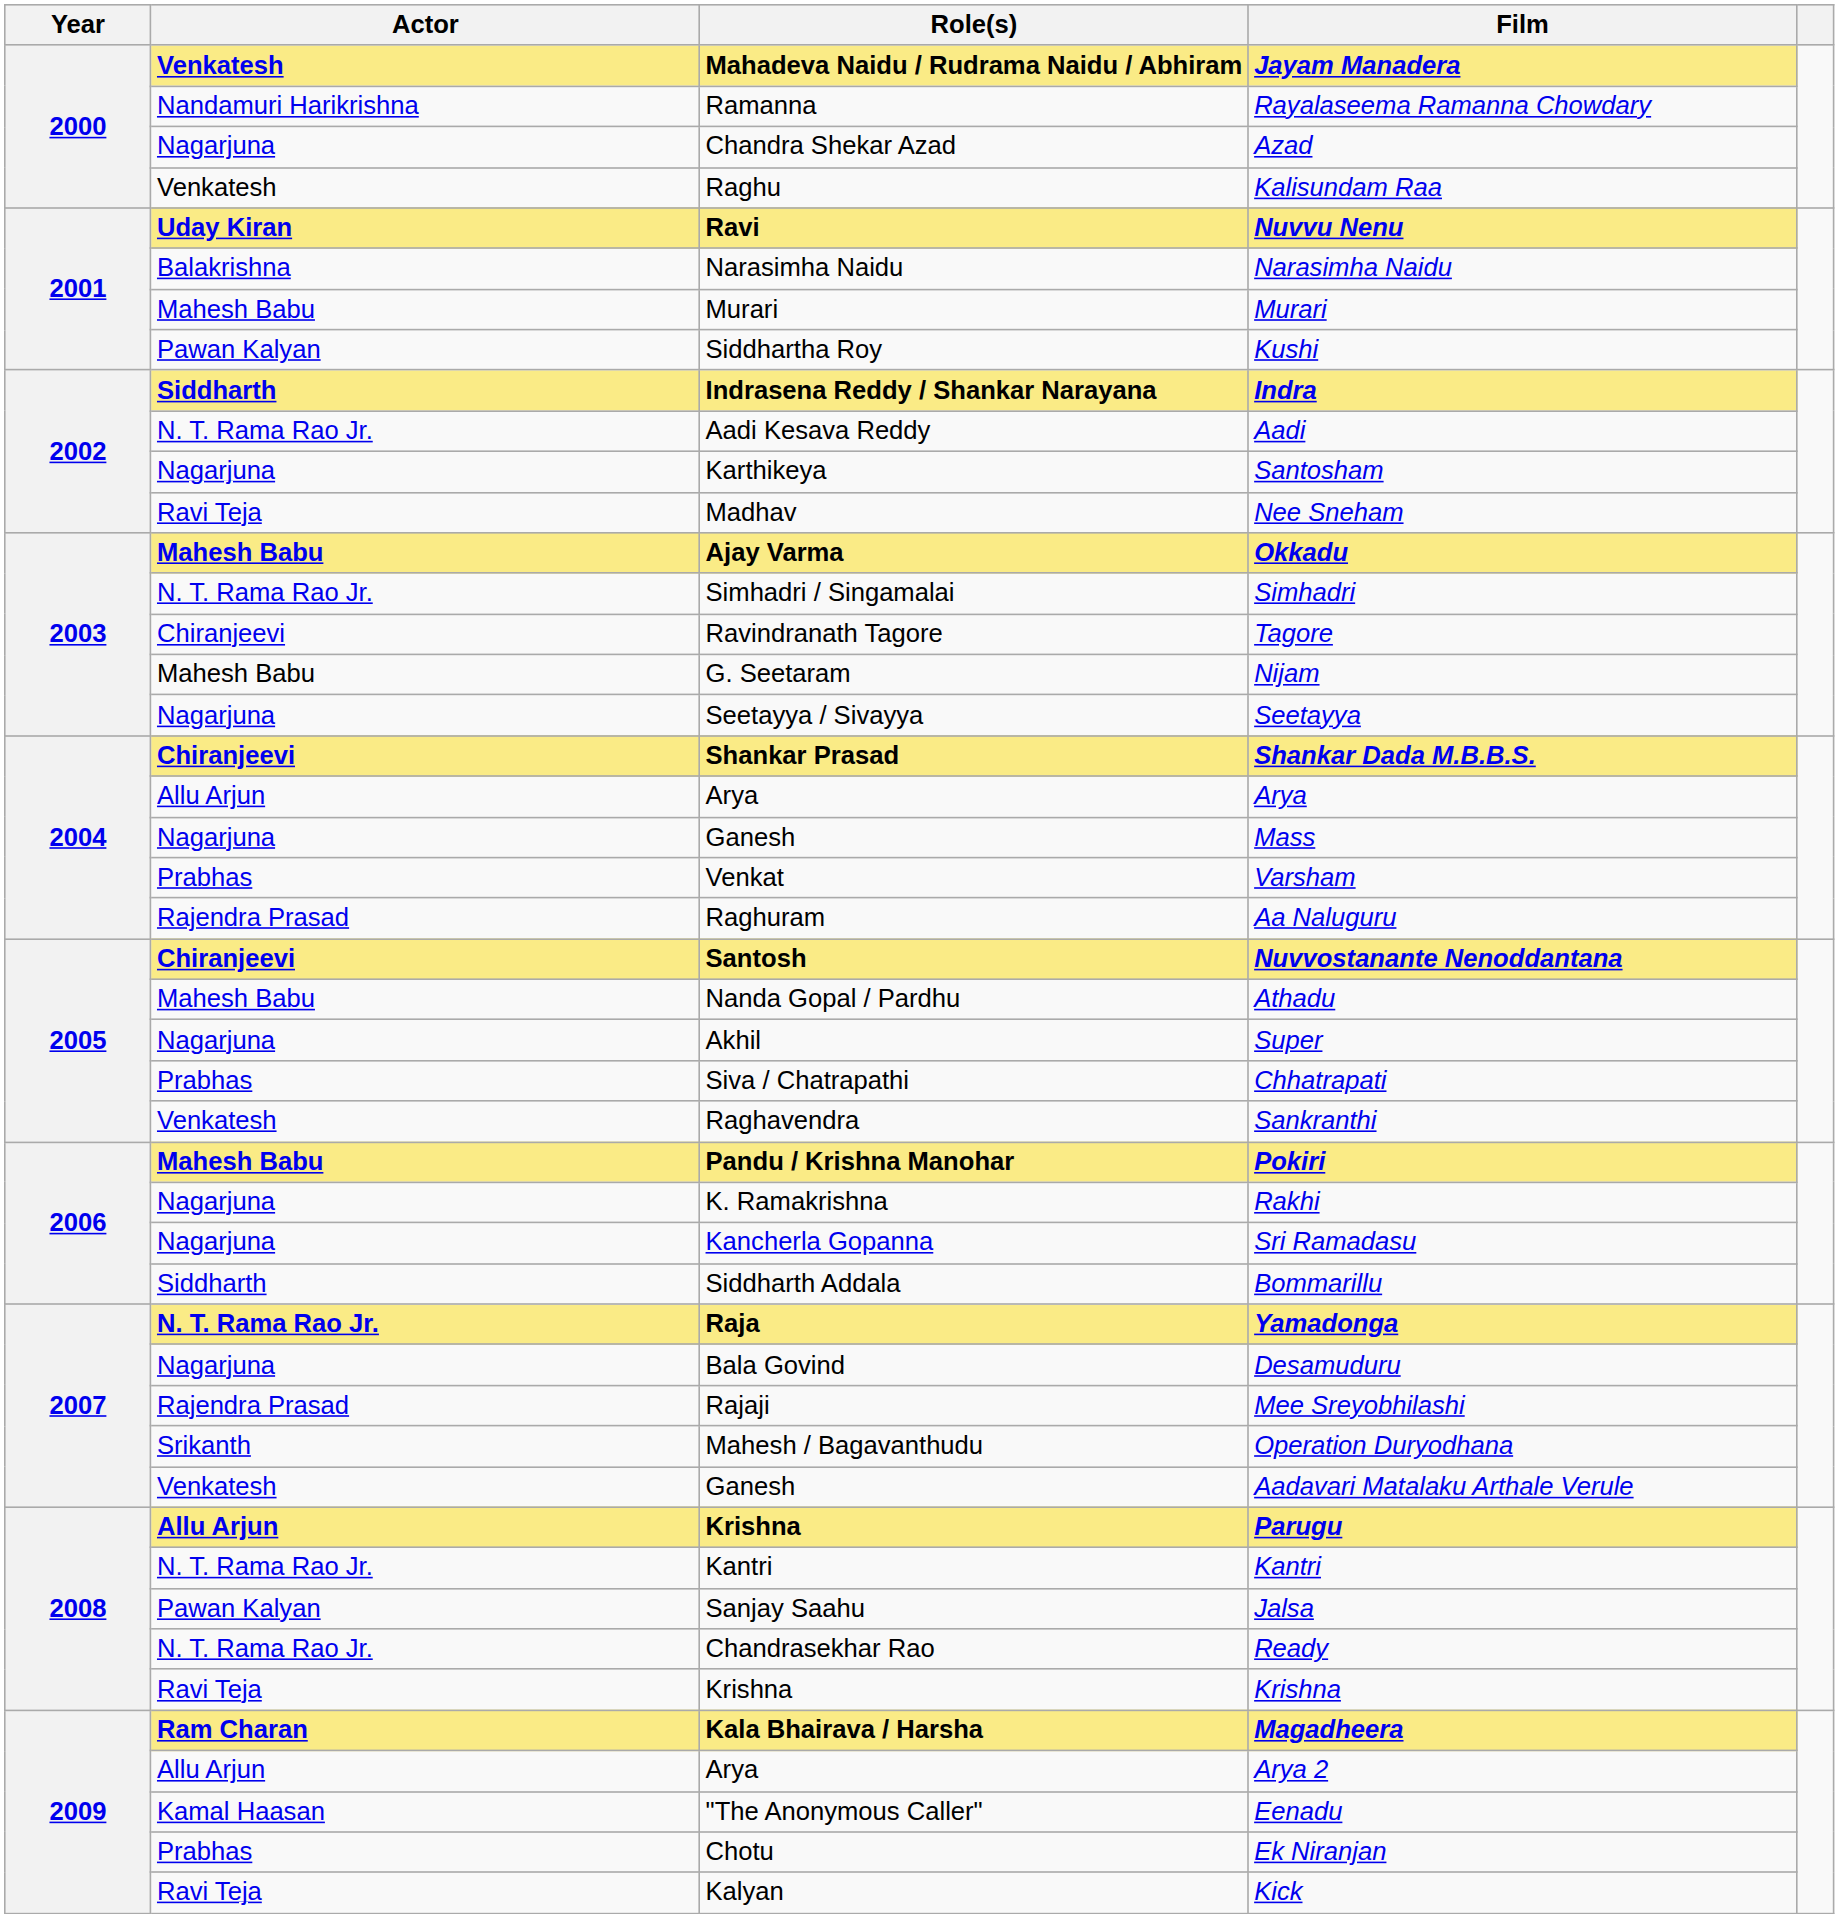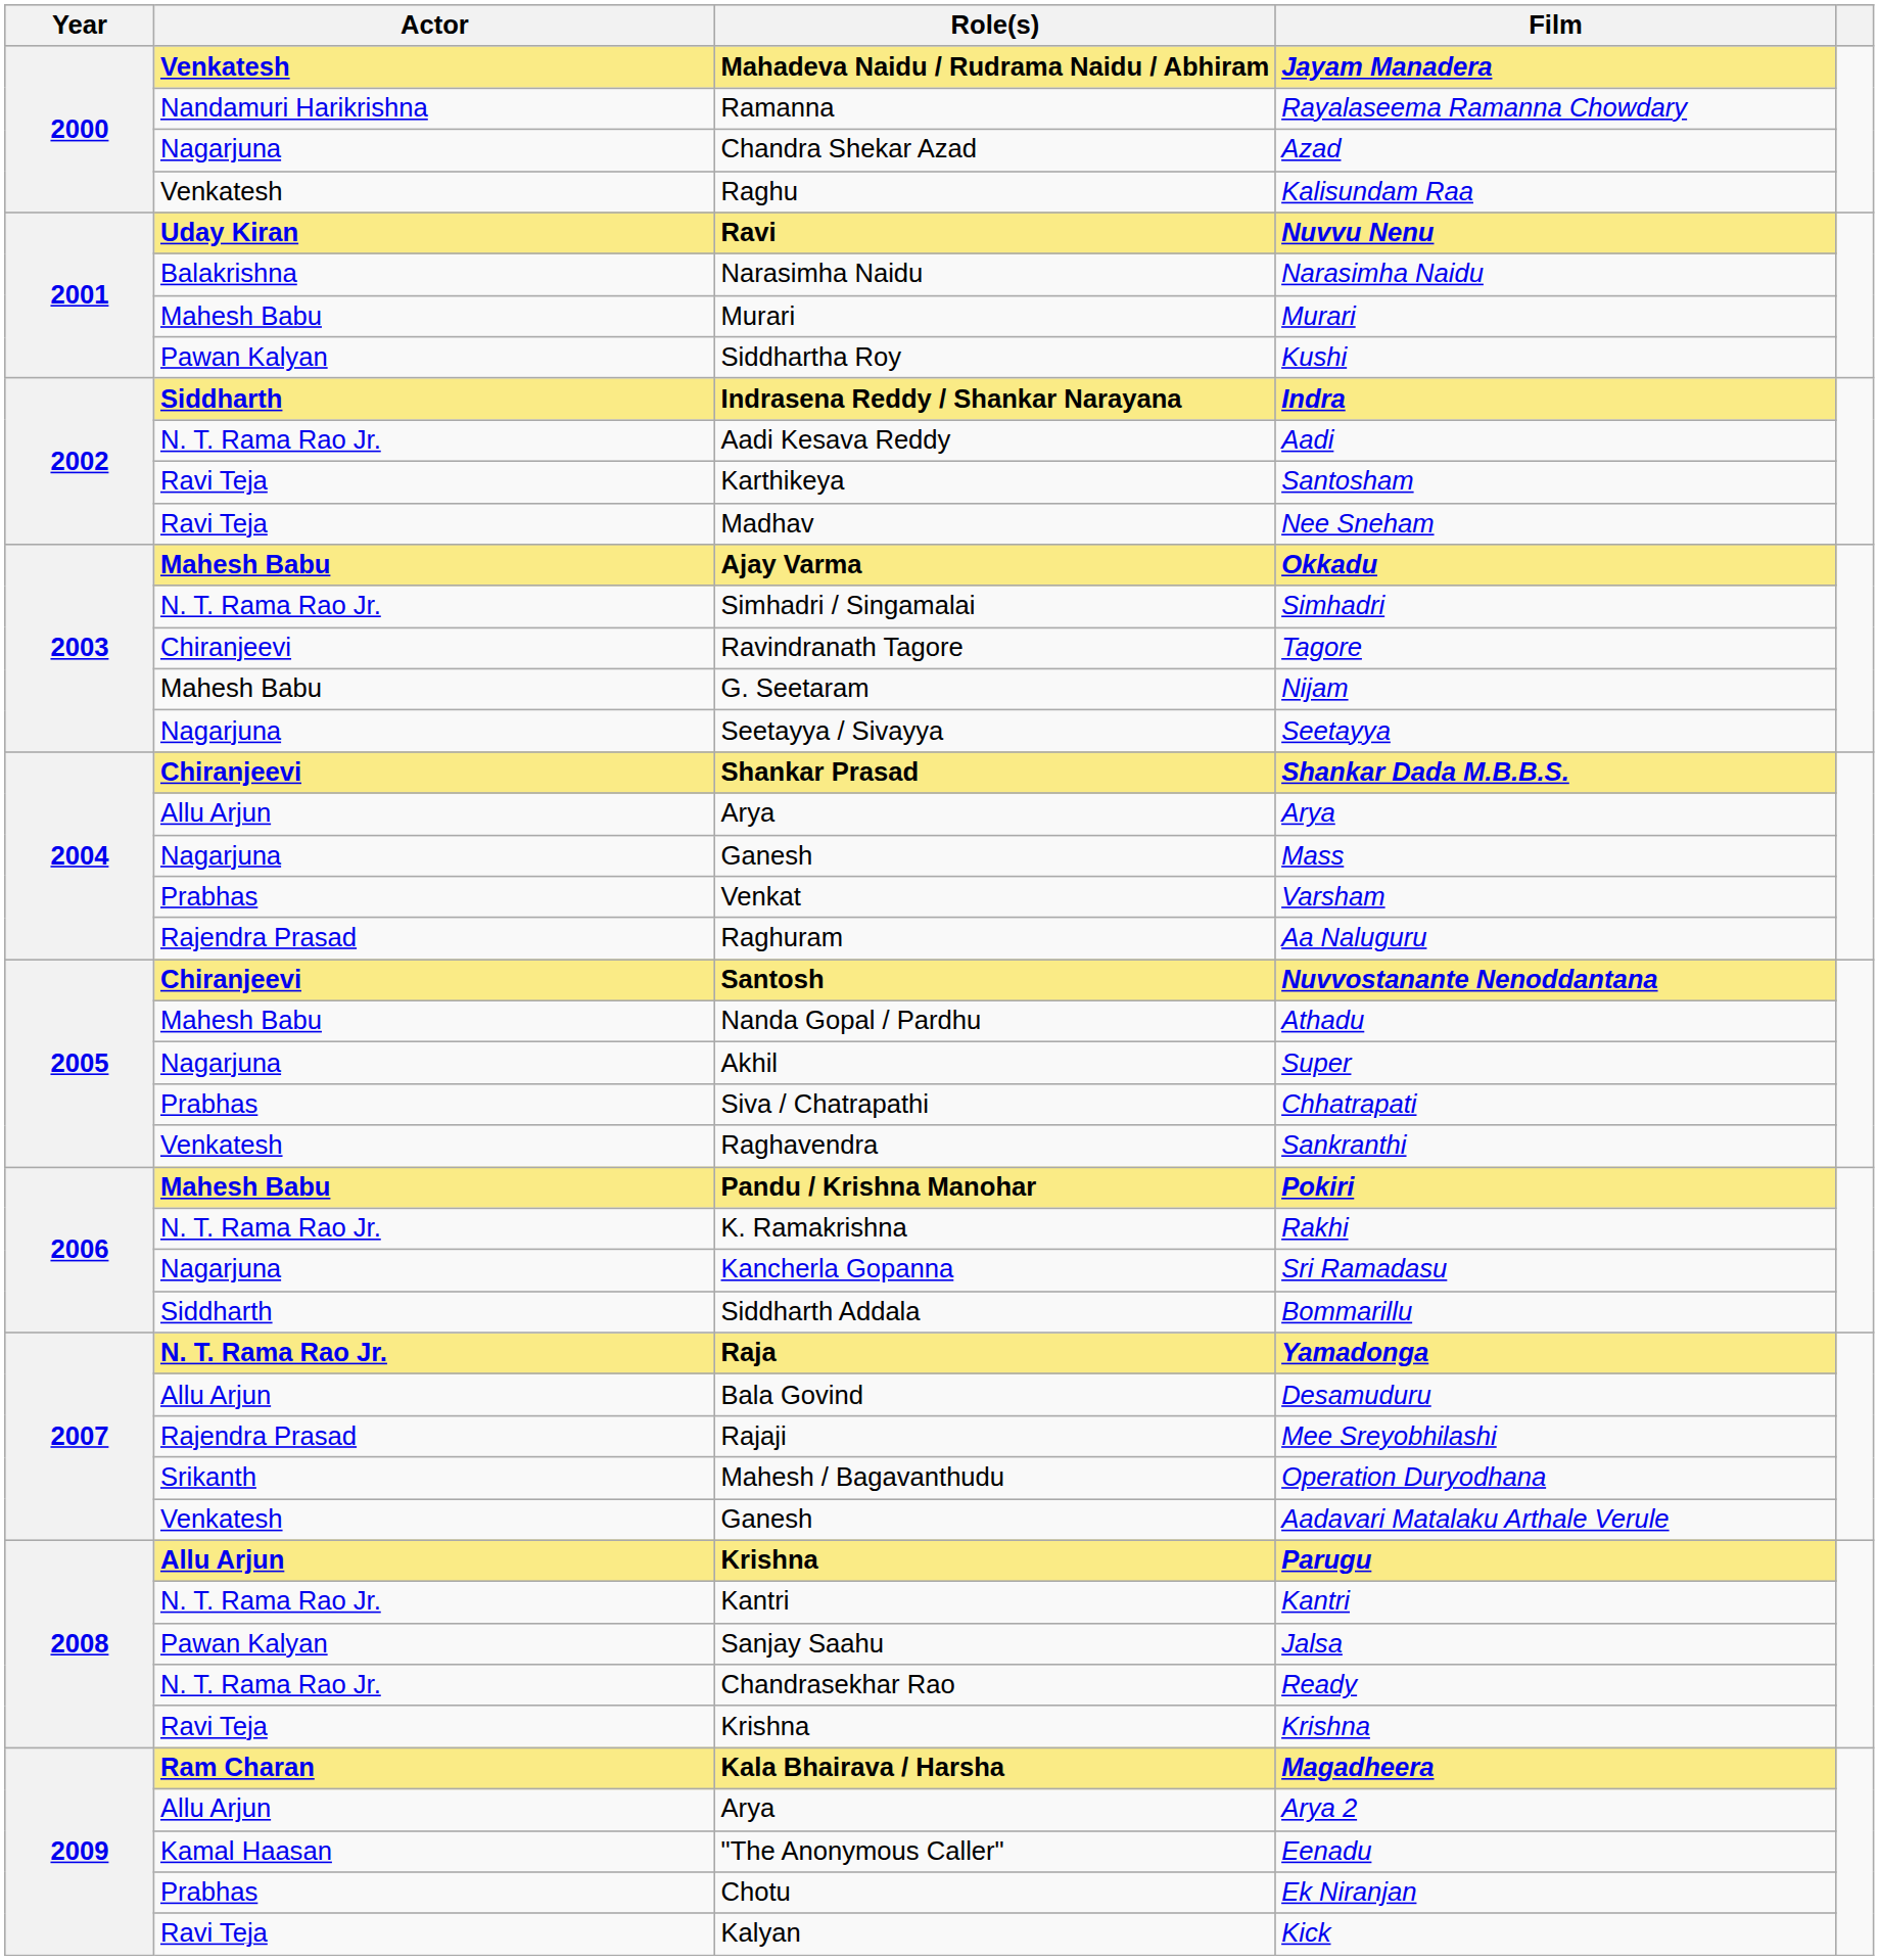Santosham | Actor: Nagarjuna -> Ravi Teja
Rakhi | Actor: Nagarjuna -> N. T. Rama Rao Jr.
Desamuduru | Actor: Nagarjuna -> Allu Arjun
